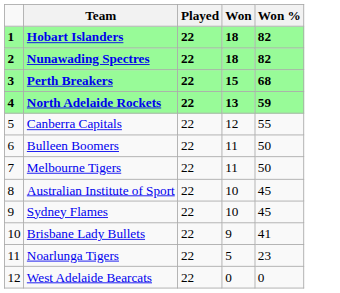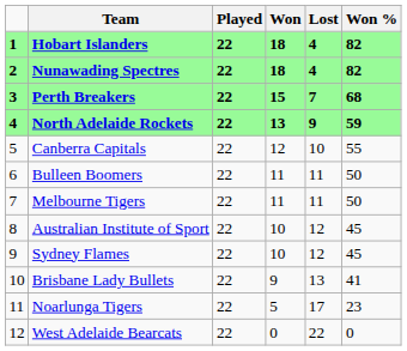+ column: Lost | 4 | 4 | 7 | 9 | 10 | 11 | 11 | 12 | 12 | 13 | 17 | 22
